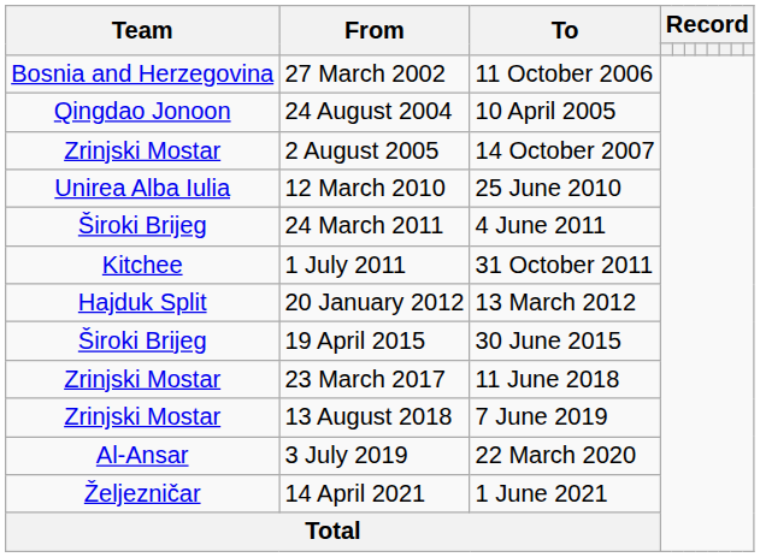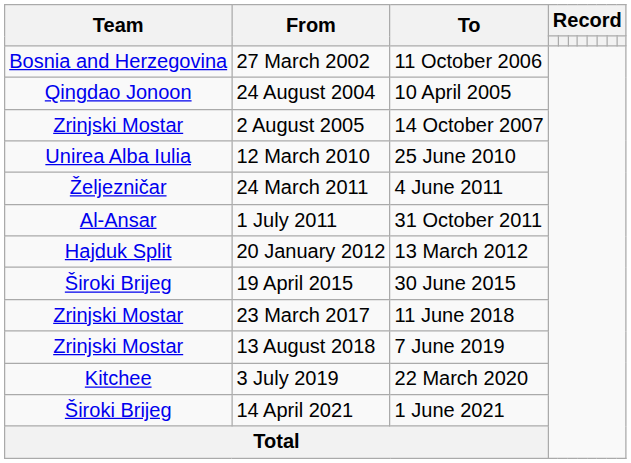24 March 2011 | Team: Široki Brijeg -> Željezničar
1 July 2011 | Team: Kitchee -> Al-Ansar
3 July 2019 | Team: Al-Ansar -> Kitchee
14 April 2021 | Team: Željezničar -> Široki Brijeg
